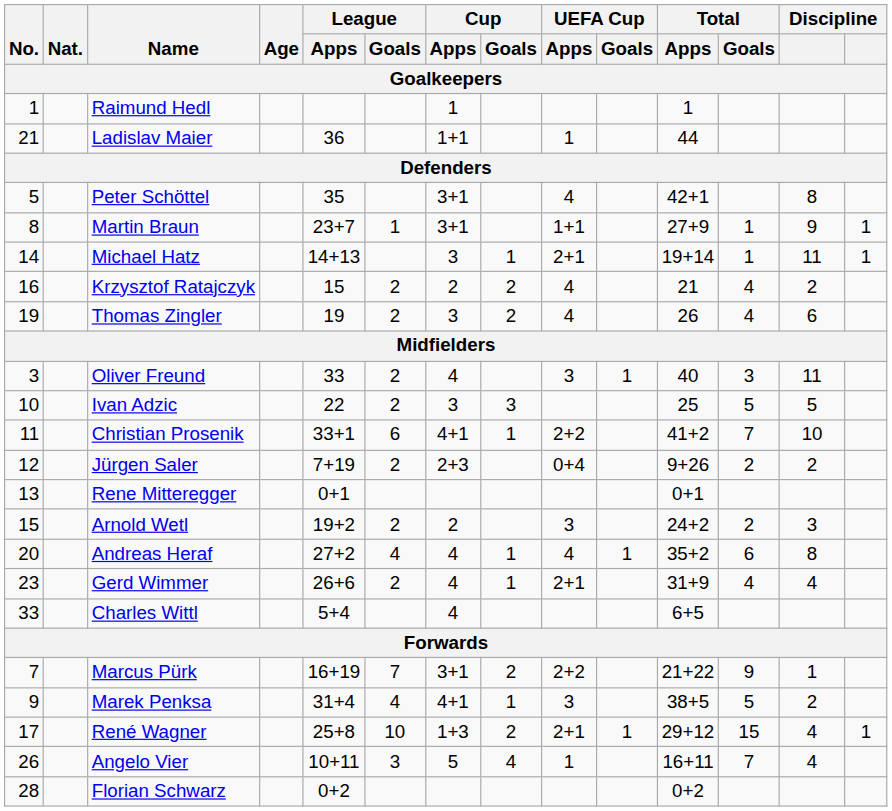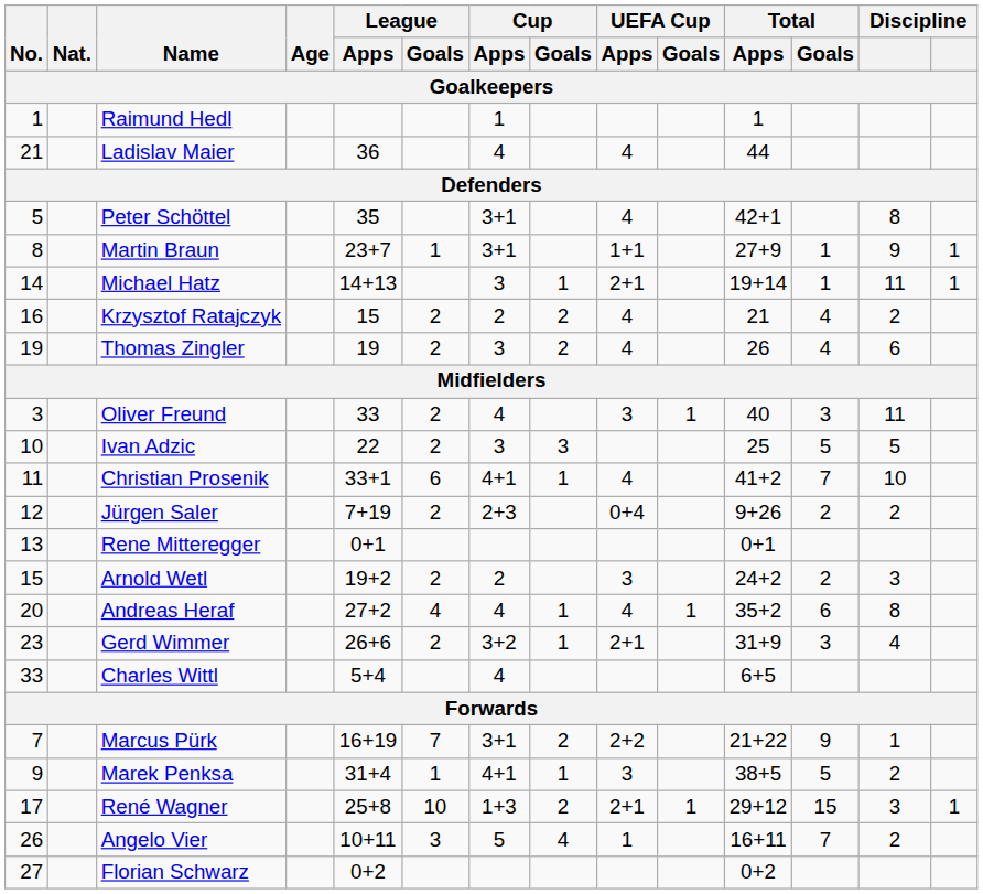Ladislav Maier | Cup / Apps: 1+1 -> 4
Ladislav Maier | UEFA Cup / Apps: 1 -> 4
Christian Prosenik | UEFA Cup / Apps: 2+2 -> 4
Gerd Wimmer | Cup / Apps: 4 -> 3+2
Gerd Wimmer | Total / Goals: 4 -> 3
Marek Penksa | League / Goals: 4 -> 1
René Wagner | column 13: 4 -> 3
Angelo Vier | column 13: 4 -> 2
Florian Schwarz | No.: 28 -> 27
